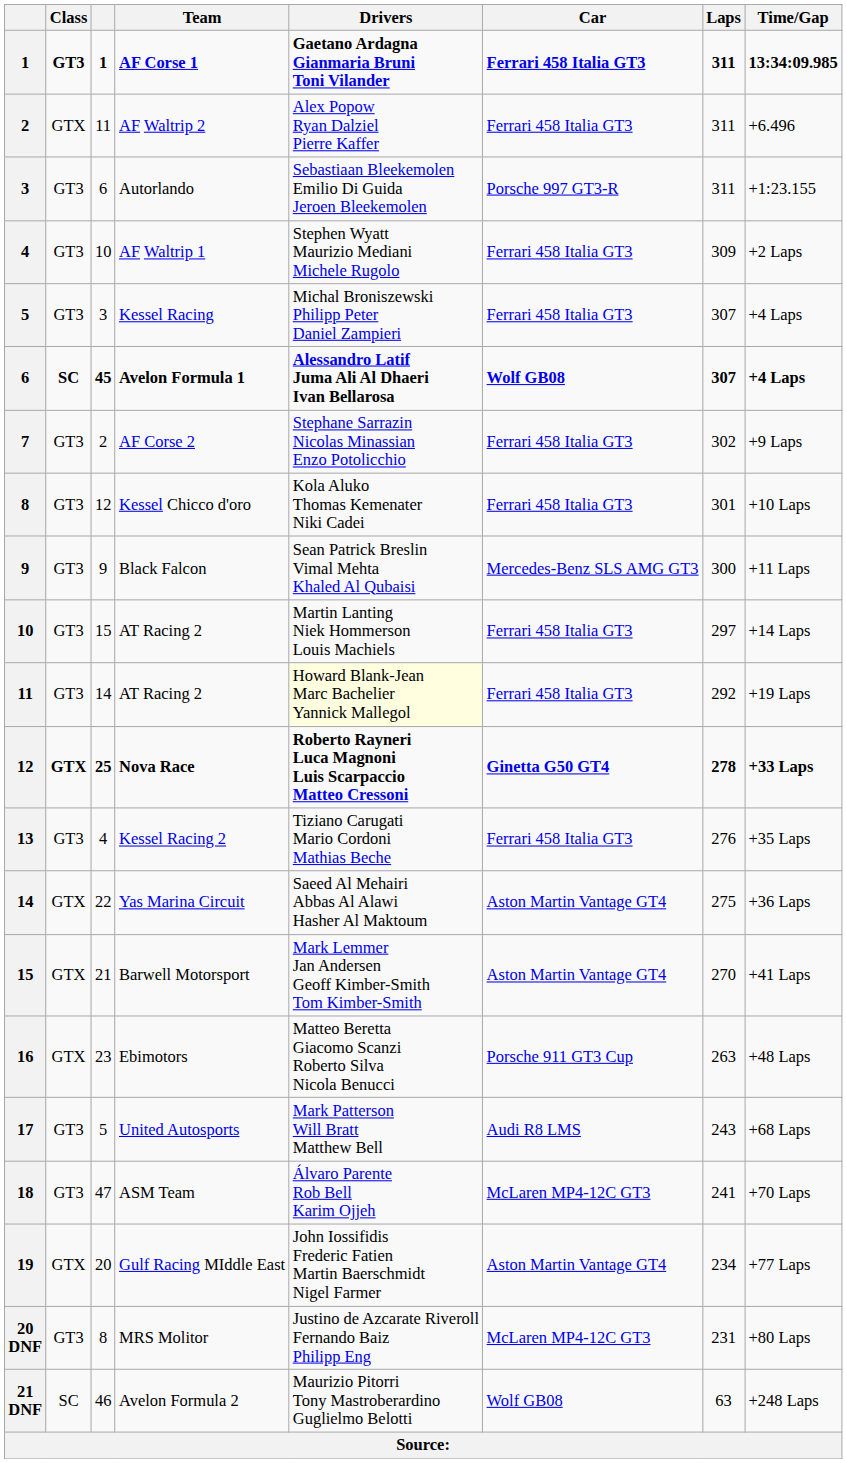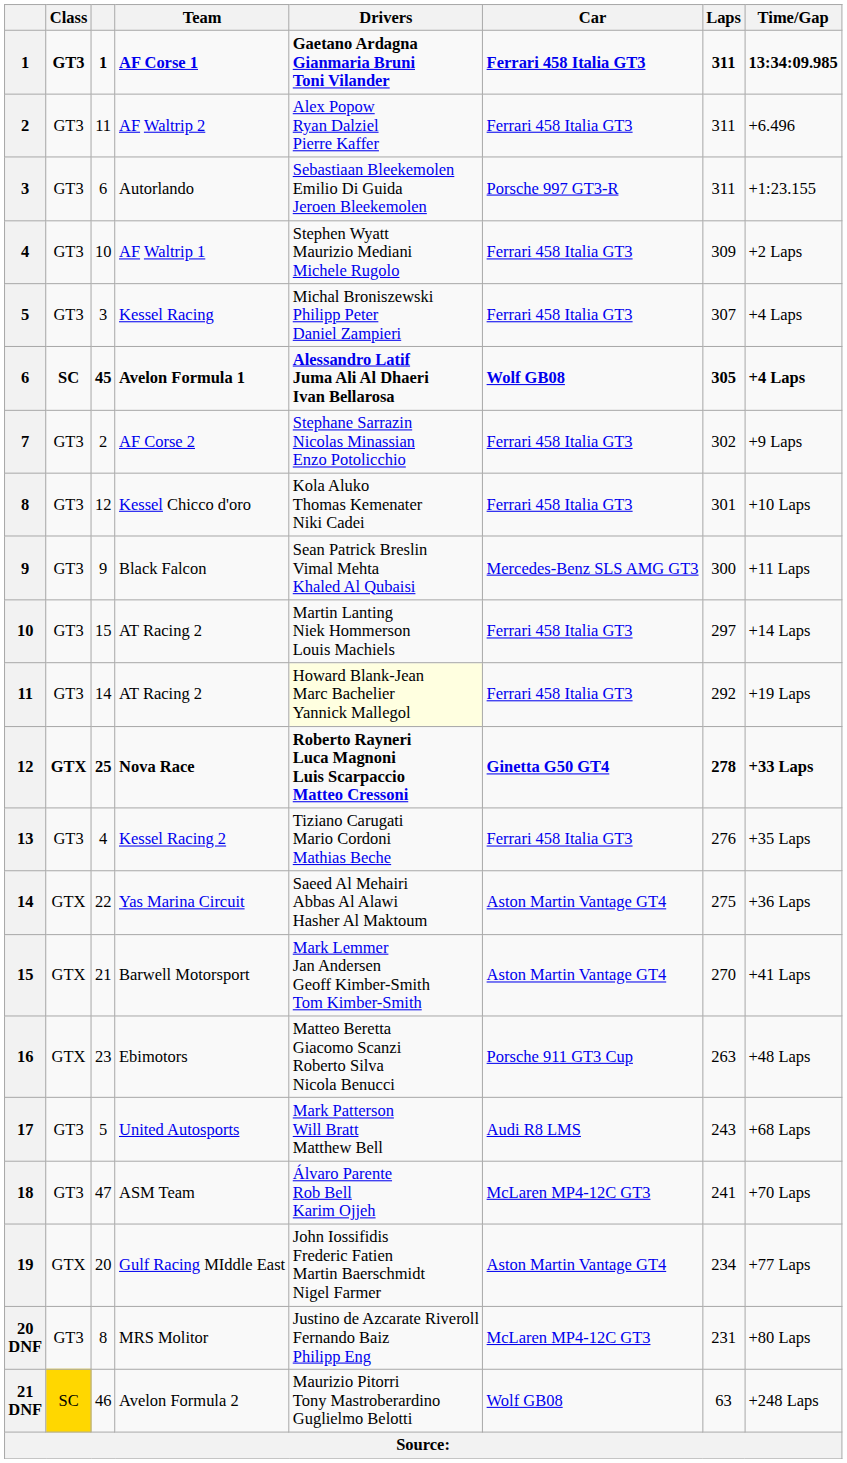AF Waltrip 2 | Class: GTX -> GT3
Avelon Formula 1 | Laps: 307 -> 305
Avelon Formula 2 | Class: no background -> gold background
